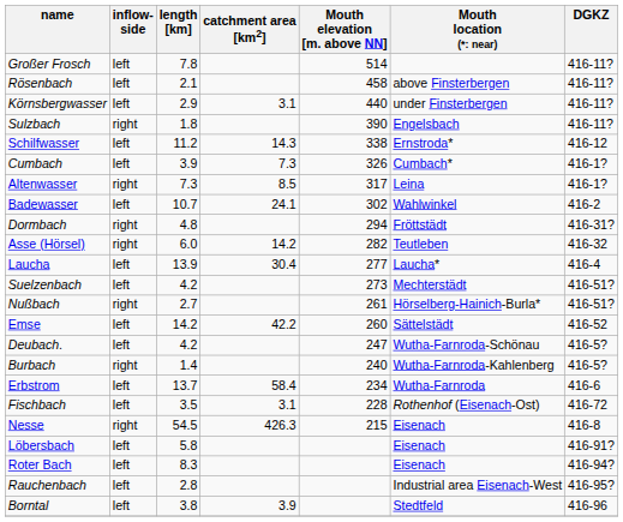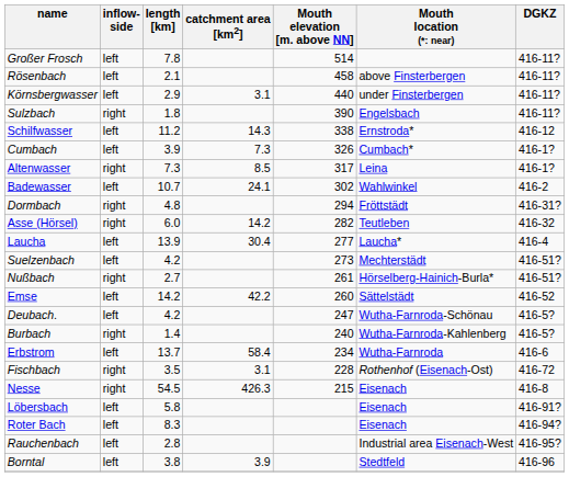Fischbach | inflow- side: left -> right
